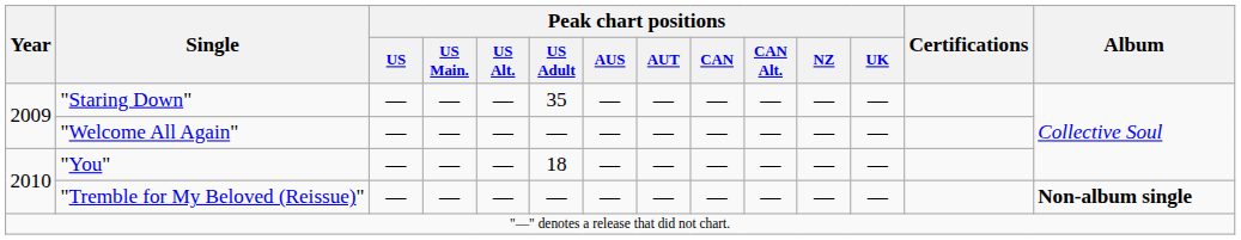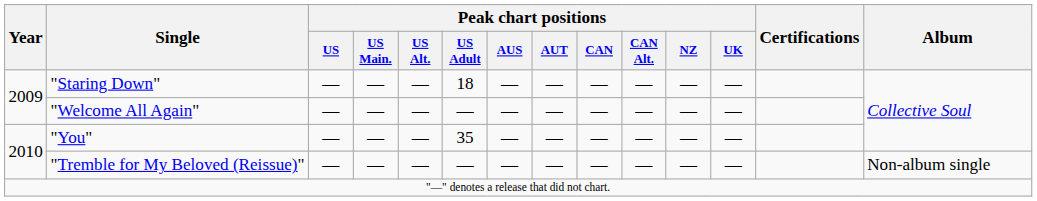"Staring Down" | Peak chart positions / US Adult: 35 -> 18
"You" | Peak chart positions / US Adult: 18 -> 35
"Tremble for My Beloved (Reissue)" | Album: bold -> normal
